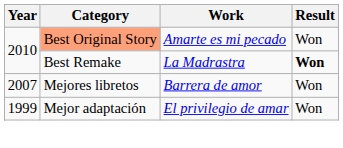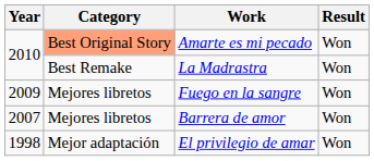La Madrastra | Result: bold -> normal
+ row: 2009 | Mejores libretos | Fuego en la sangre | Won
El privilegio de amar | Year: 1999 -> 1998
